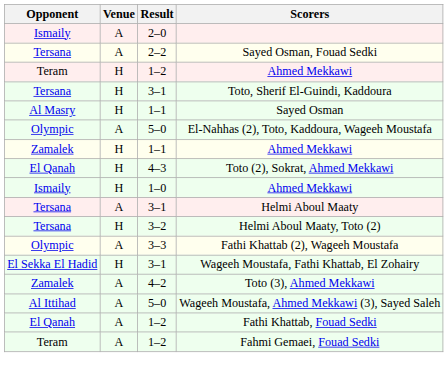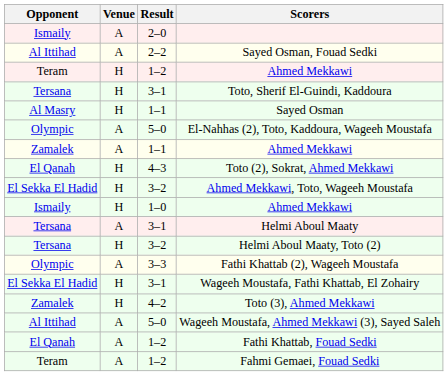Sayed Osman, Fouad Sedki | Opponent: Tersana -> Al Ittihad
1–1 / Ahmed Mekkawi | Venue: H -> A
+ row: El Sekka El Hadid | H | 3–2 | Ahmed Mekkawi, Toto, Wageeh Moustafa
Toto (3), Ahmed Mekkawi | Venue: A -> H
